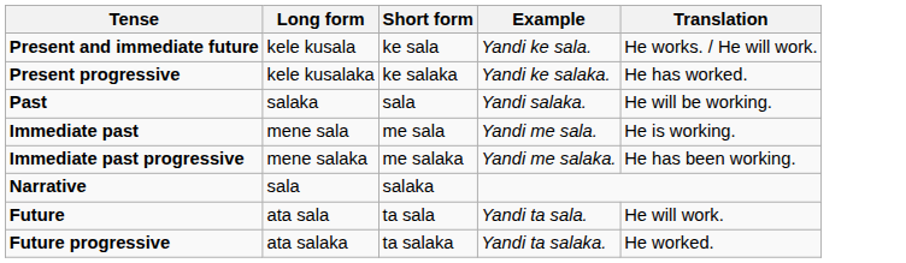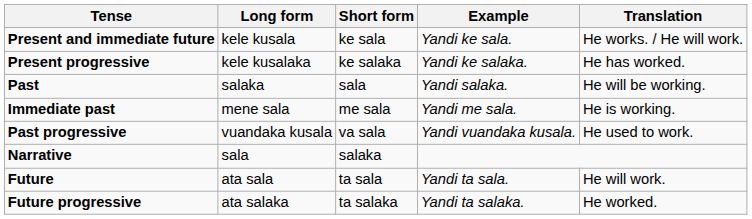- row: Immediate past progressive | mene salaka | me salaka | Yandi me salaka. | He has been working.
+ row: Past progressive | vuandaka kusala | va sala | Yandi vuandaka kusala. | He used to work.
